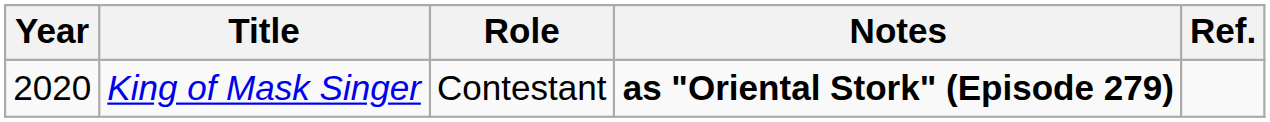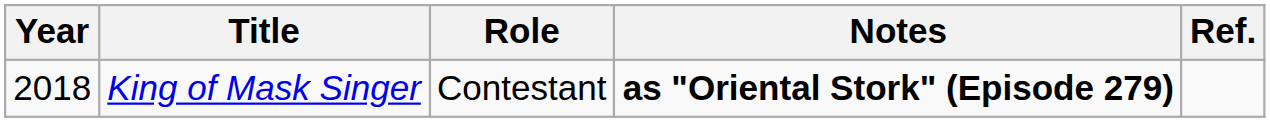King of Mask Singer | Year: 2020 -> 2018
